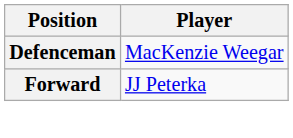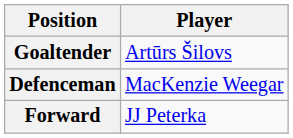+ row: Goaltender | Artūrs Šilovs
